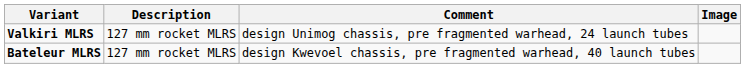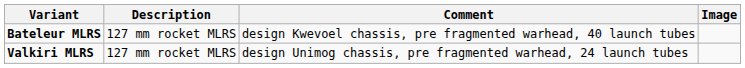rows swapped: Valkiri MLRS <-> Bateleur MLRS
